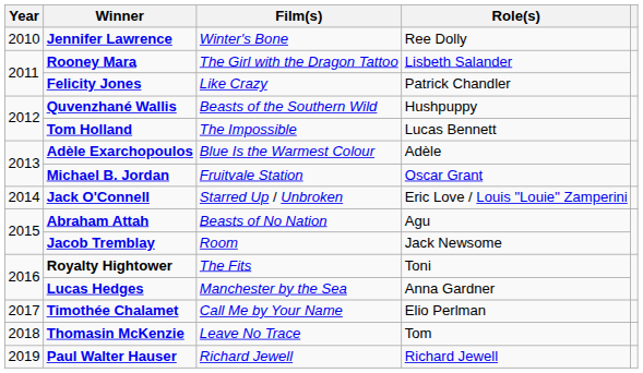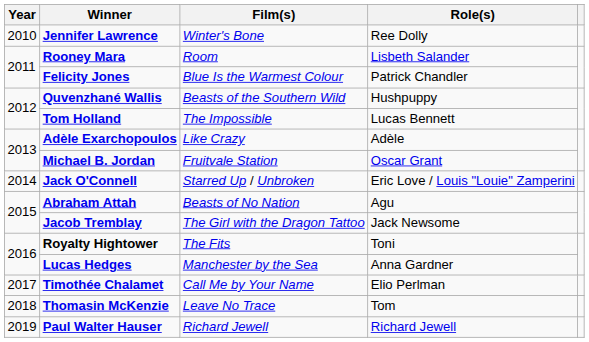Rooney Mara | Film(s): The Girl with the Dragon Tattoo -> Room
Felicity Jones | Film(s): Like Crazy -> Blue Is the Warmest Colour
Adèle Exarchopoulos | Film(s): Blue Is the Warmest Colour -> Like Crazy
Jacob Tremblay | Film(s): Room -> The Girl with the Dragon Tattoo
